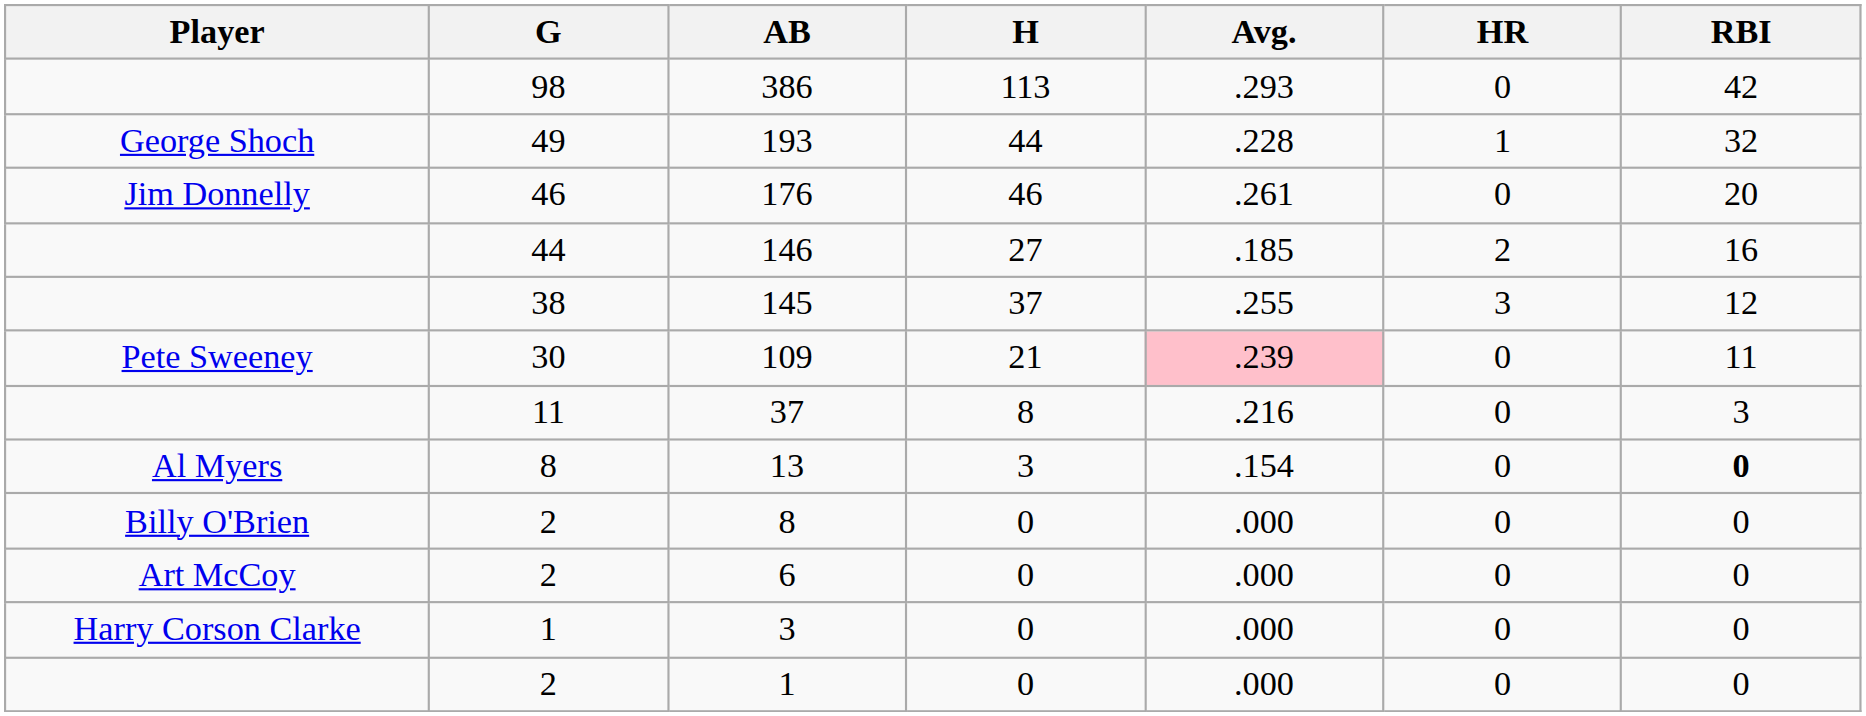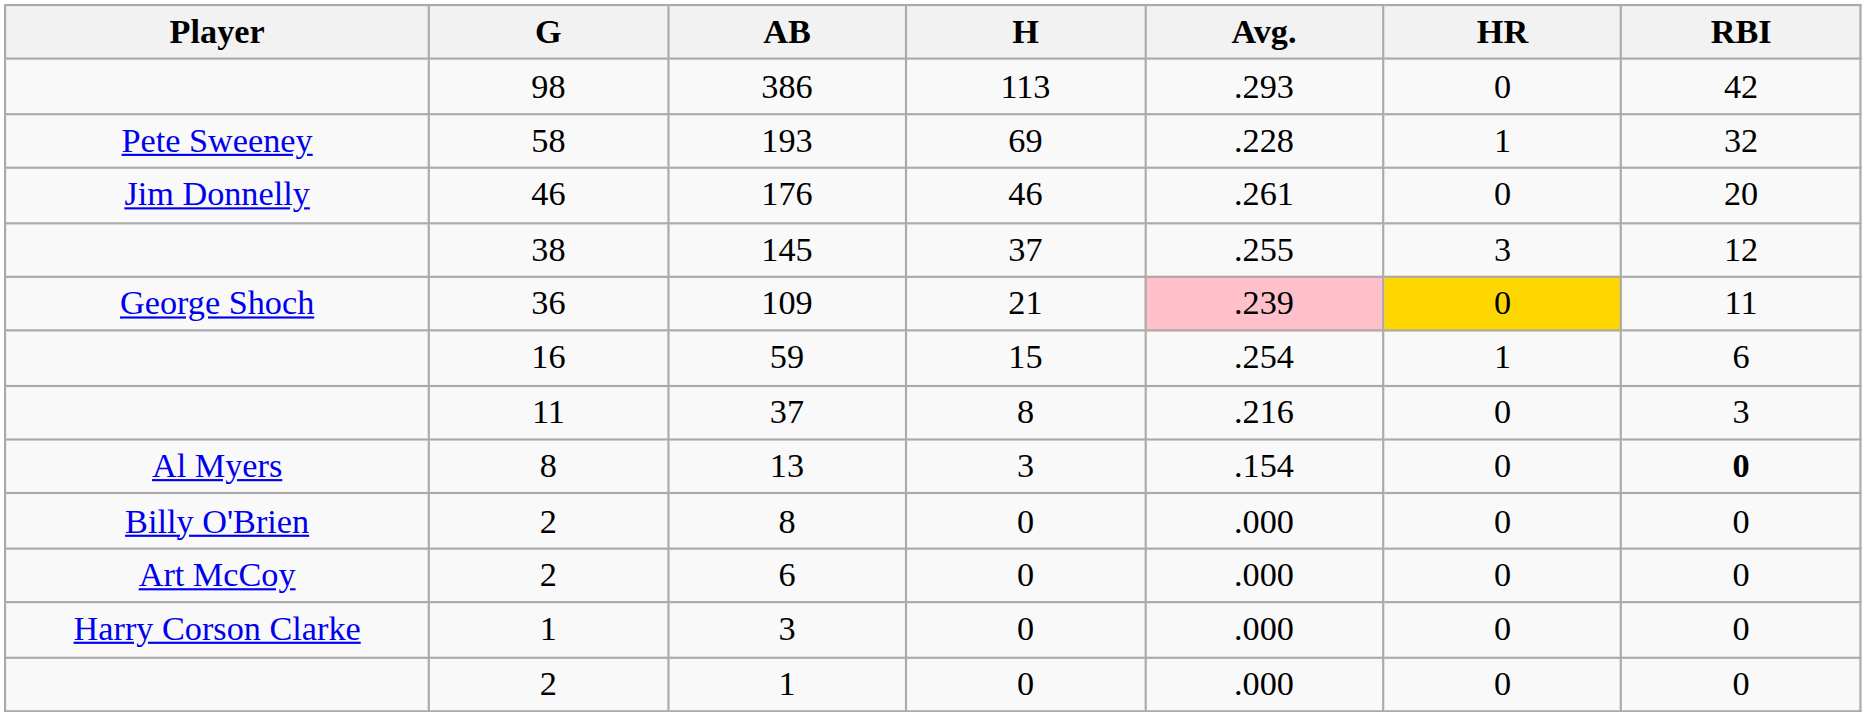193 | Player: George Shoch -> Pete Sweeney
193 | G: 49 -> 58
193 | H: 44 -> 69
- row: 44 | 146 | 27 | .185 | 2 | 16
109 | Player: Pete Sweeney -> George Shoch
109 | G: 30 -> 36
109 | HR: no background -> gold background
+ row: 16 | 59 | 15 | .254 | 1 | 6
